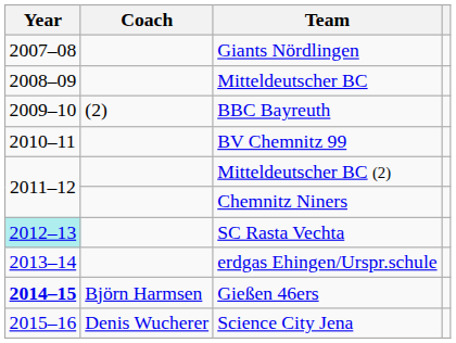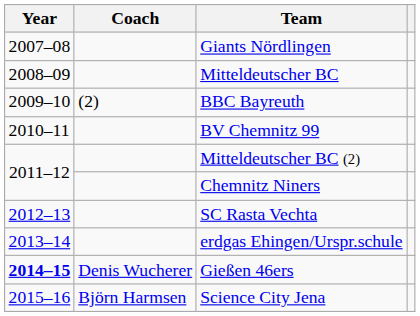SC Rasta Vechta | Year: paleturquoise background -> no background
Gießen 46ers | Coach: Björn Harmsen -> Denis Wucherer
Science City Jena | Coach: Denis Wucherer -> Björn Harmsen
